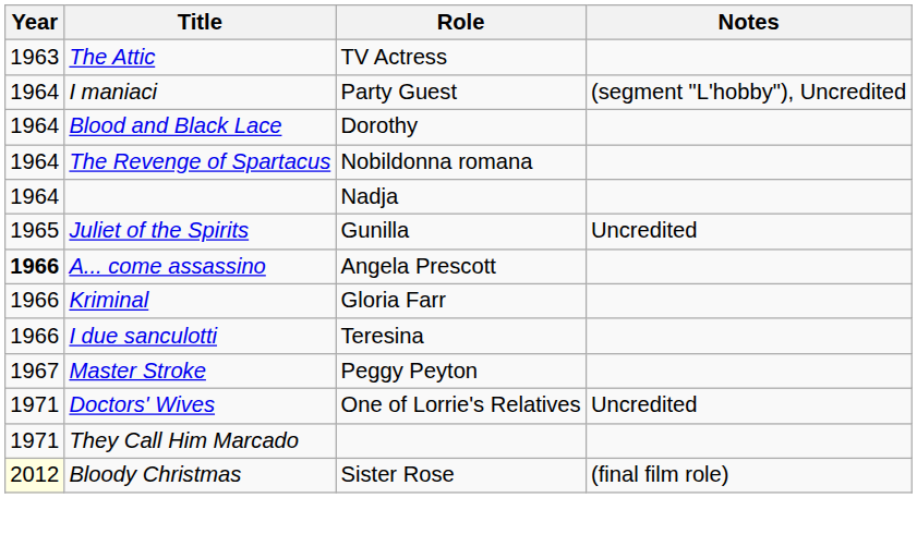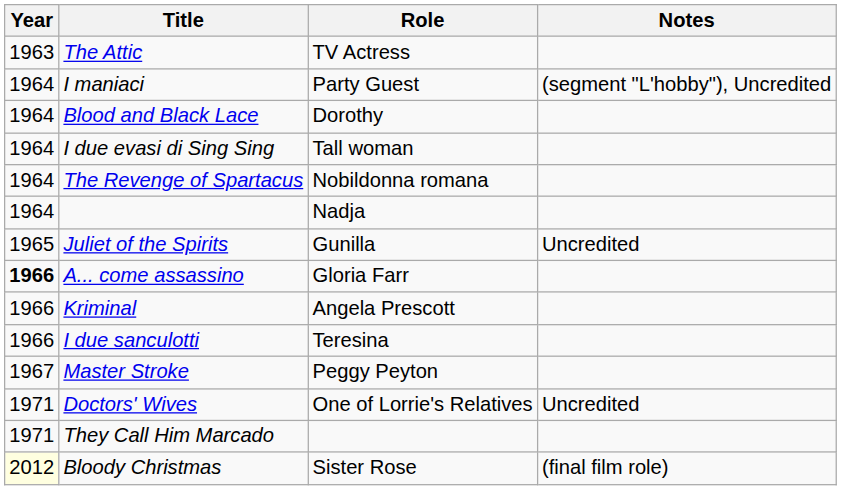+ row: 1964 | I due evasi di Sing Sing | Tall woman
A... come assassino | Role: Angela Prescott -> Gloria Farr
Kriminal | Role: Gloria Farr -> Angela Prescott
